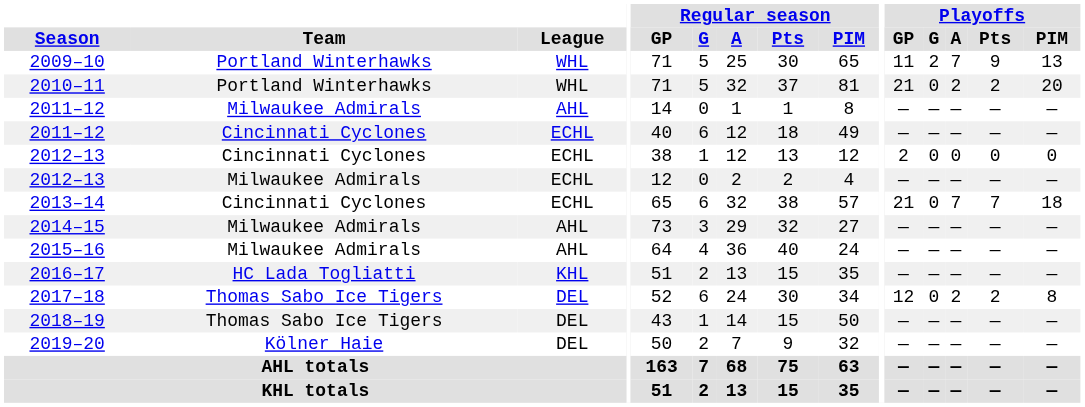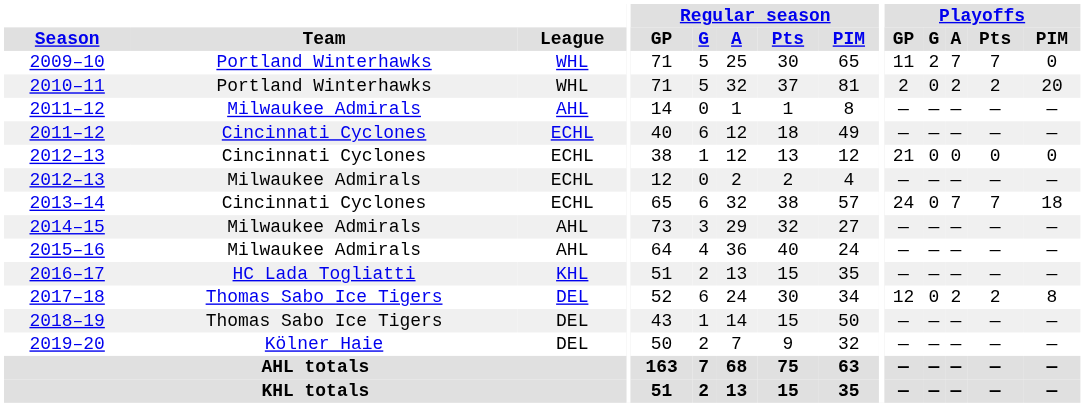2009–10 | Playoffs / Pts: 9 -> 7
2009–10 | Playoffs / PIM: 13 -> 0
2010–11 | Playoffs / GP: 21 -> 2
2012–13 / Cincinnati Cyclones | Playoffs / GP: 2 -> 21
2013–14 | Playoffs / GP: 21 -> 24
